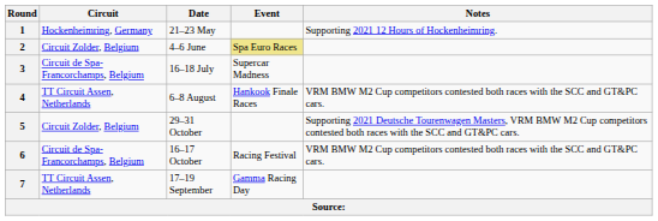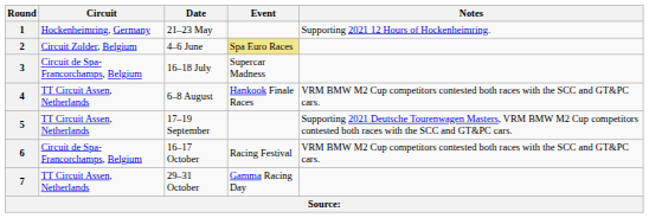5 | Circuit: Circuit Zolder, Belgium -> TT Circuit Assen, Netherlands
5 | Date: 29–31 October -> 17–19 September
7 | Date: 17–19 September -> 29–31 October
